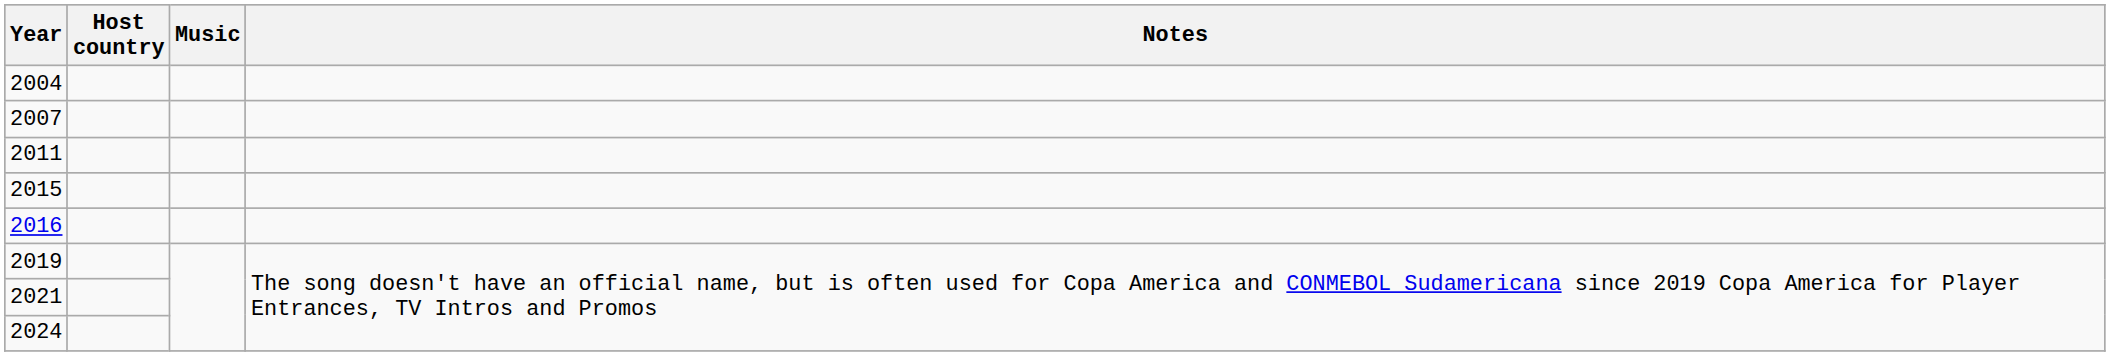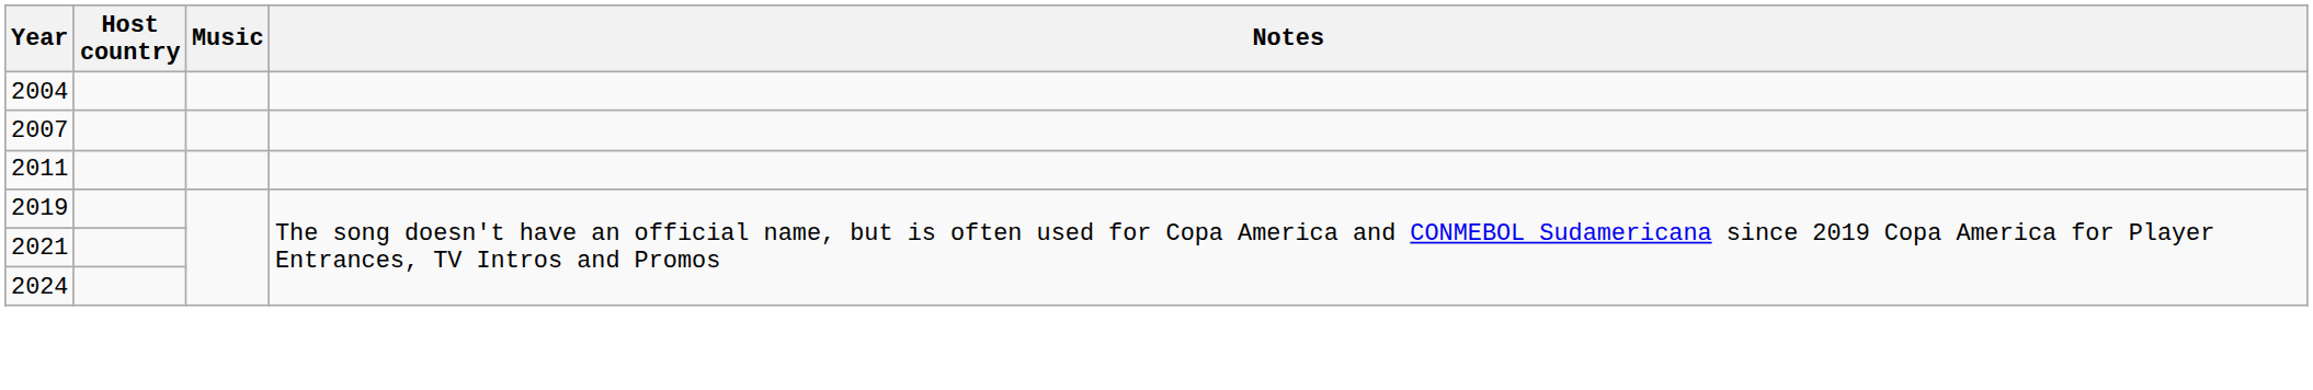- row: 2015
- row: 2016
